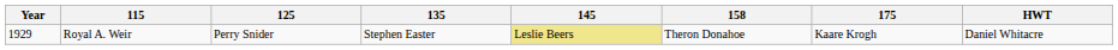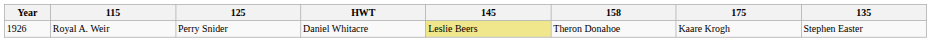columns swapped: 135 <-> HWT
Royal A. Weir | Year: 1929 -> 1926
